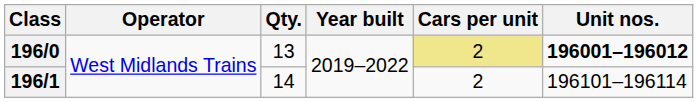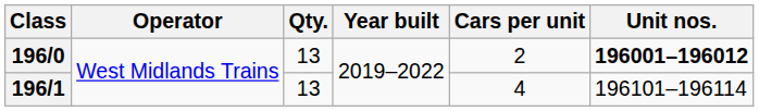196/0 | Cars per unit: khaki background -> no background
196/1 | Qty.: 14 -> 13
196/1 | Cars per unit: 2 -> 4
